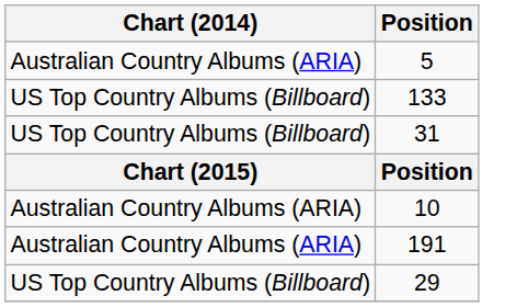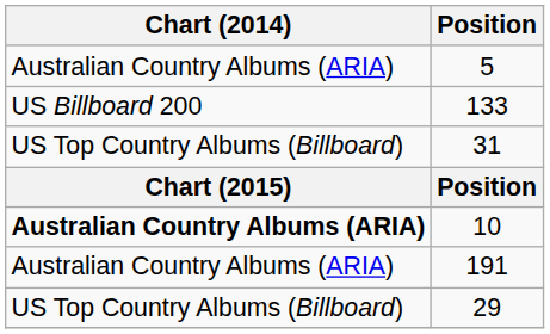133 | Chart (2014): US Top Country Albums (Billboard) -> US Billboard 200
10 | Chart (2014): normal -> bold
